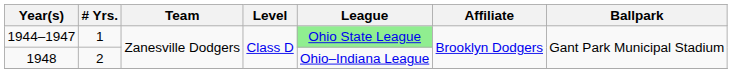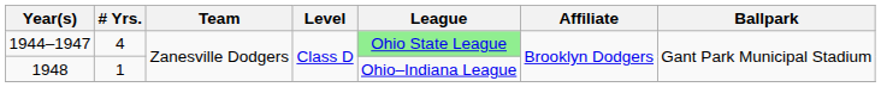1944–1947 | # Yrs.: 1 -> 4
1948 | # Yrs.: 2 -> 1
